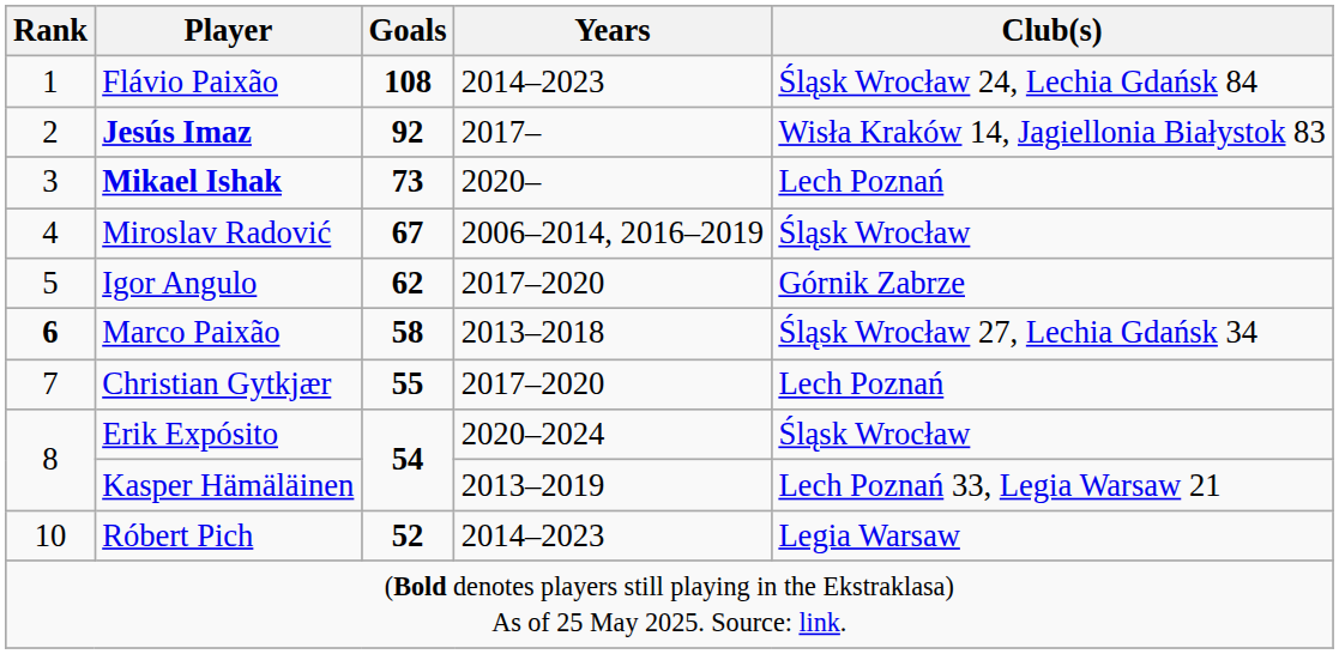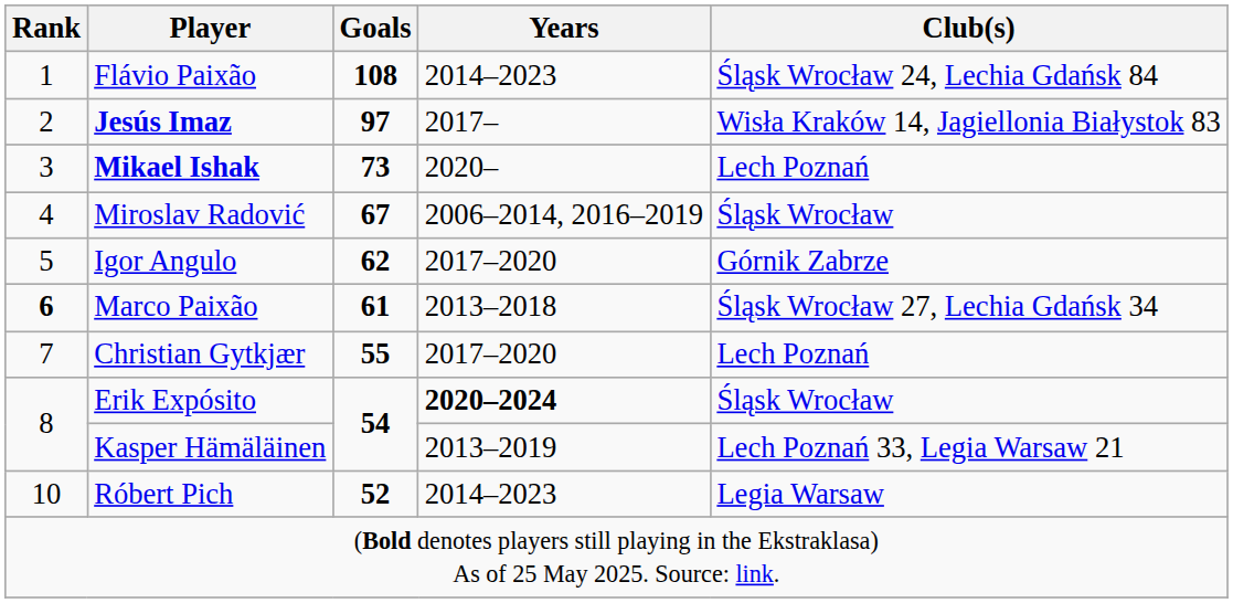Jesús Imaz | Goals: 92 -> 97
Marco Paixão | Goals: 58 -> 61
Erik Expósito | Years: normal -> bold
